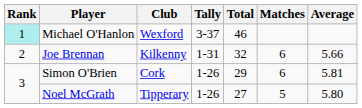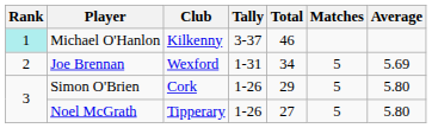Michael O'Hanlon | Club: Wexford -> Kilkenny
Joe Brennan | Club: Kilkenny -> Wexford
Joe Brennan | Total: 32 -> 34
Joe Brennan | Matches: 6 -> 5
Joe Brennan | Average: 5.66 -> 5.69
Simon O'Brien | Matches: 6 -> 5
Simon O'Brien | Average: 5.81 -> 5.80
